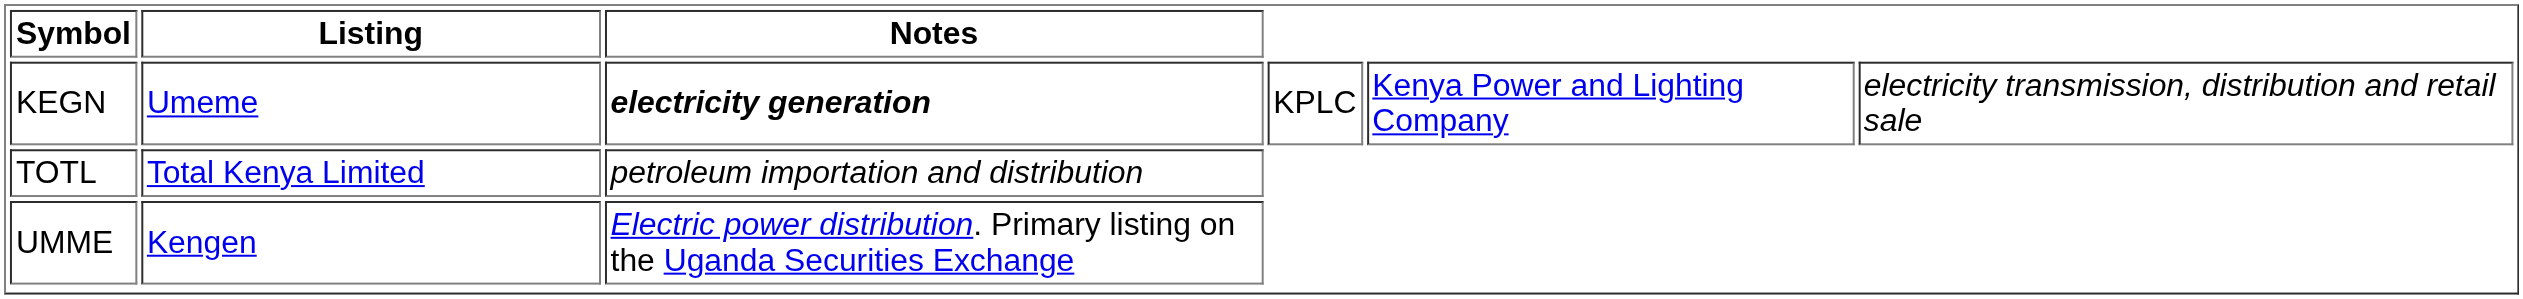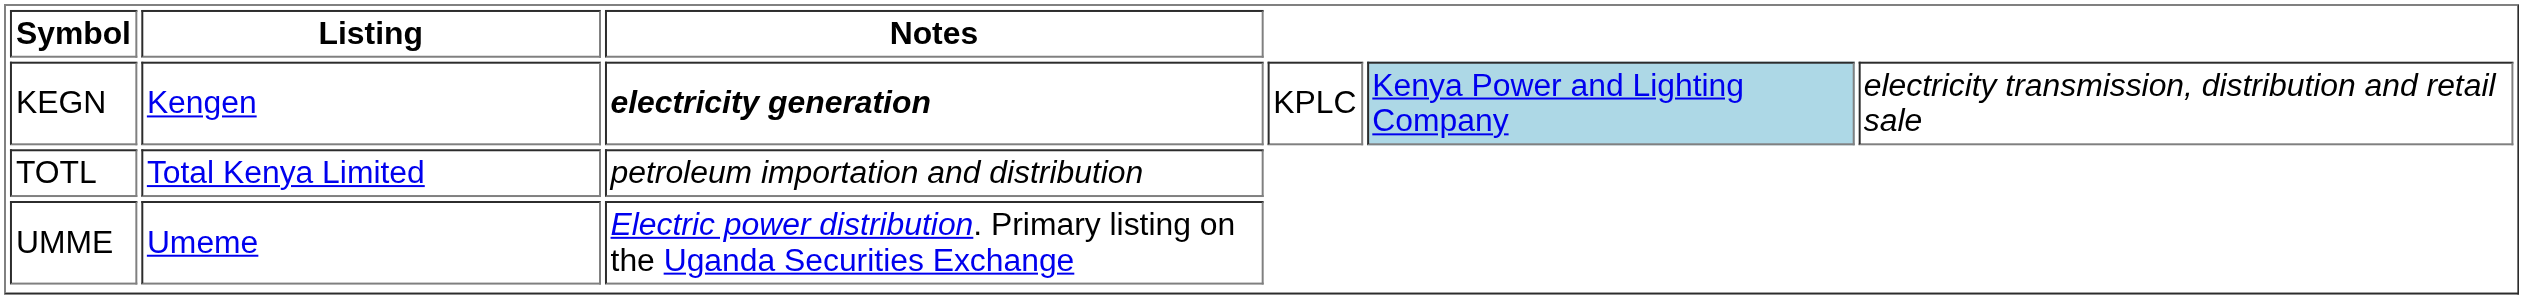KEGN | Listing: Umeme -> Kengen
KEGN | column 5: no background -> lightblue background
UMME | Listing: Kengen -> Umeme
